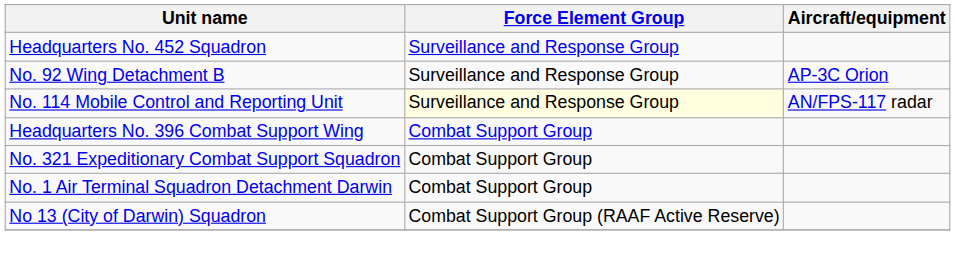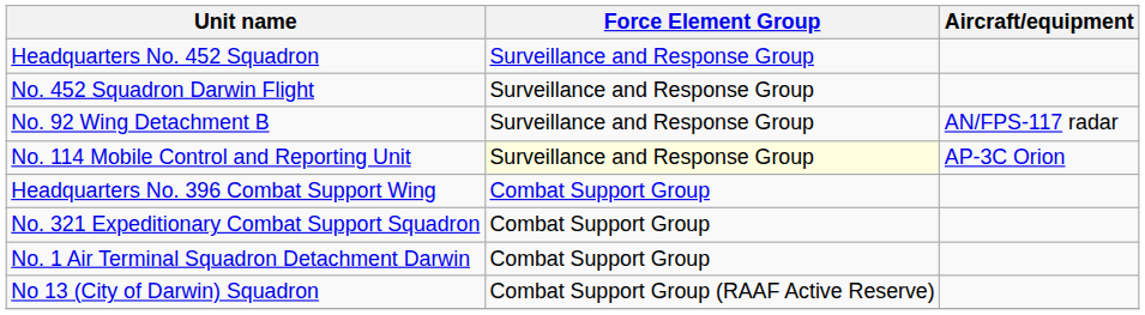+ row: No. 452 Squadron Darwin Flight | Surveillance and Response Group
No. 92 Wing Detachment B | Aircraft/equipment: AP-3C Orion -> AN/FPS-117 radar
No. 114 Mobile Control and Reporting Unit | Aircraft/equipment: AN/FPS-117 radar -> AP-3C Orion
